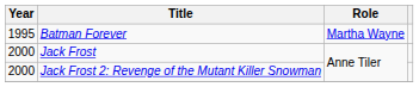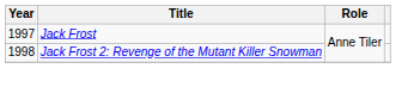- row: 1995 | Batman Forever | Martha Wayne
Jack Frost | Year: 2000 -> 1997
Jack Frost 2: Revenge of the Mutant Killer Snowman | Year: 2000 -> 1998
